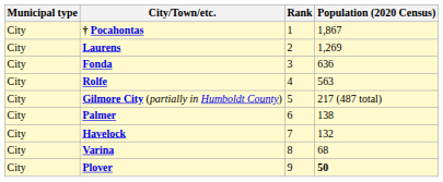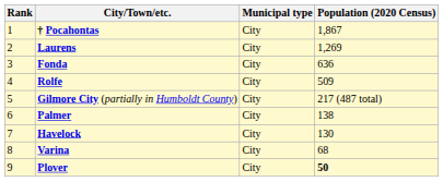columns swapped: Rank <-> Municipal type
Rolfe | Population (2020 Census): 563 -> 509
Havelock | Population (2020 Census): 132 -> 130
